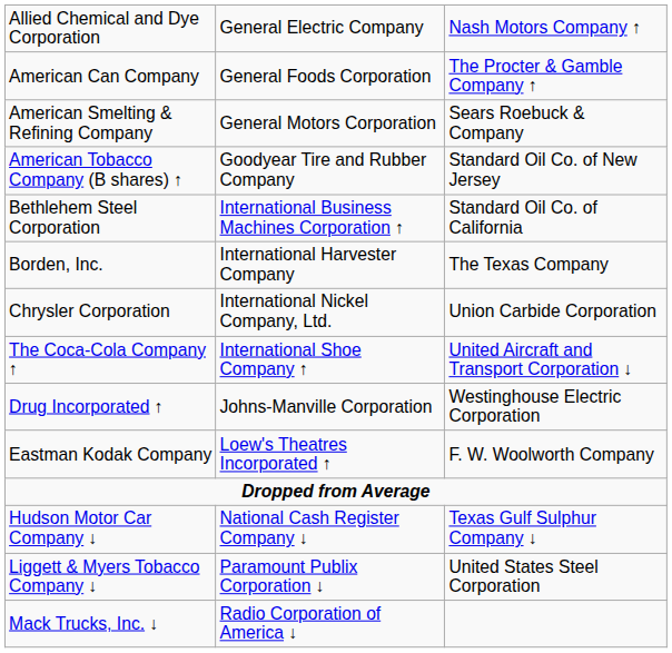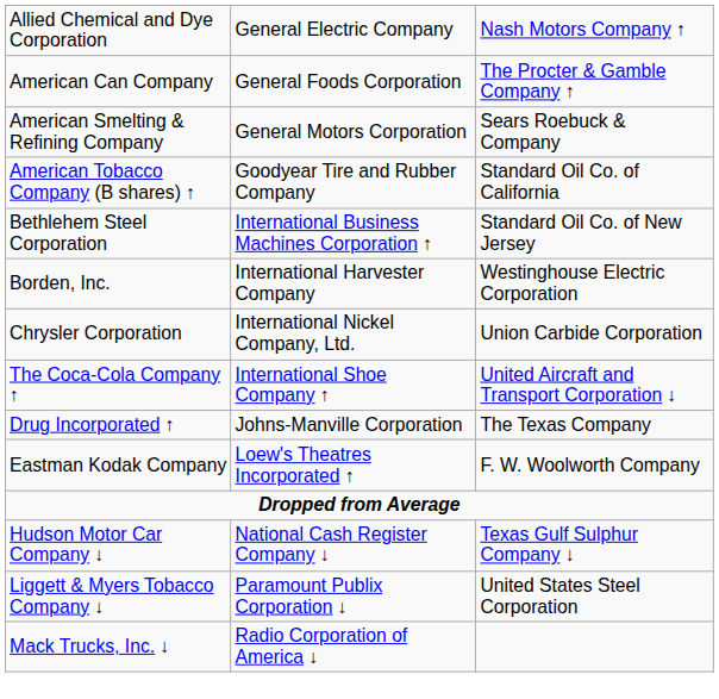American Tobacco Company (B shares) ↑ | column 3: Standard Oil Co. of New Jersey -> Standard Oil Co. of California
Bethlehem Steel Corporation | column 3: Standard Oil Co. of California -> Standard Oil Co. of New Jersey
Borden, Inc. | column 3: The Texas Company -> Westinghouse Electric Corporation
Drug Incorporated ↑ | column 3: Westinghouse Electric Corporation -> The Texas Company
